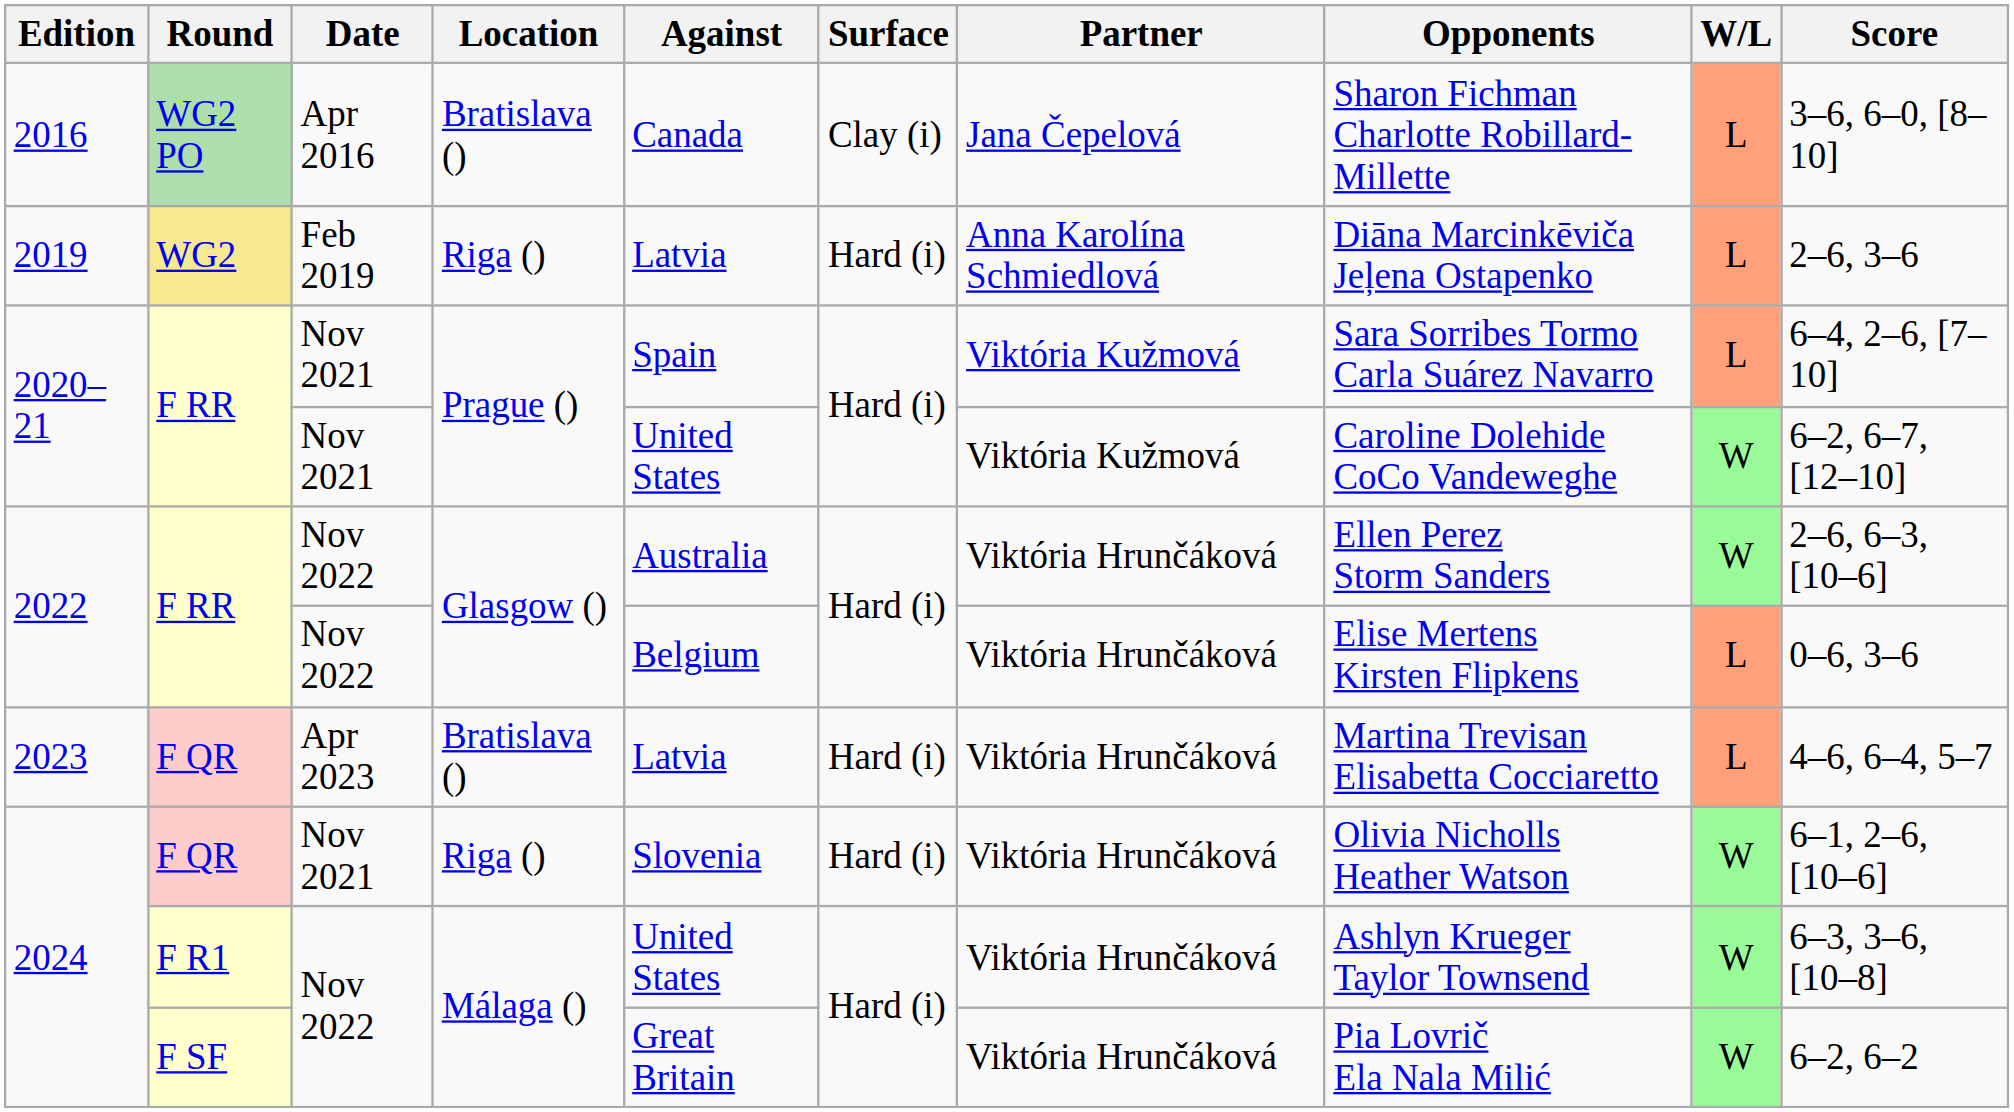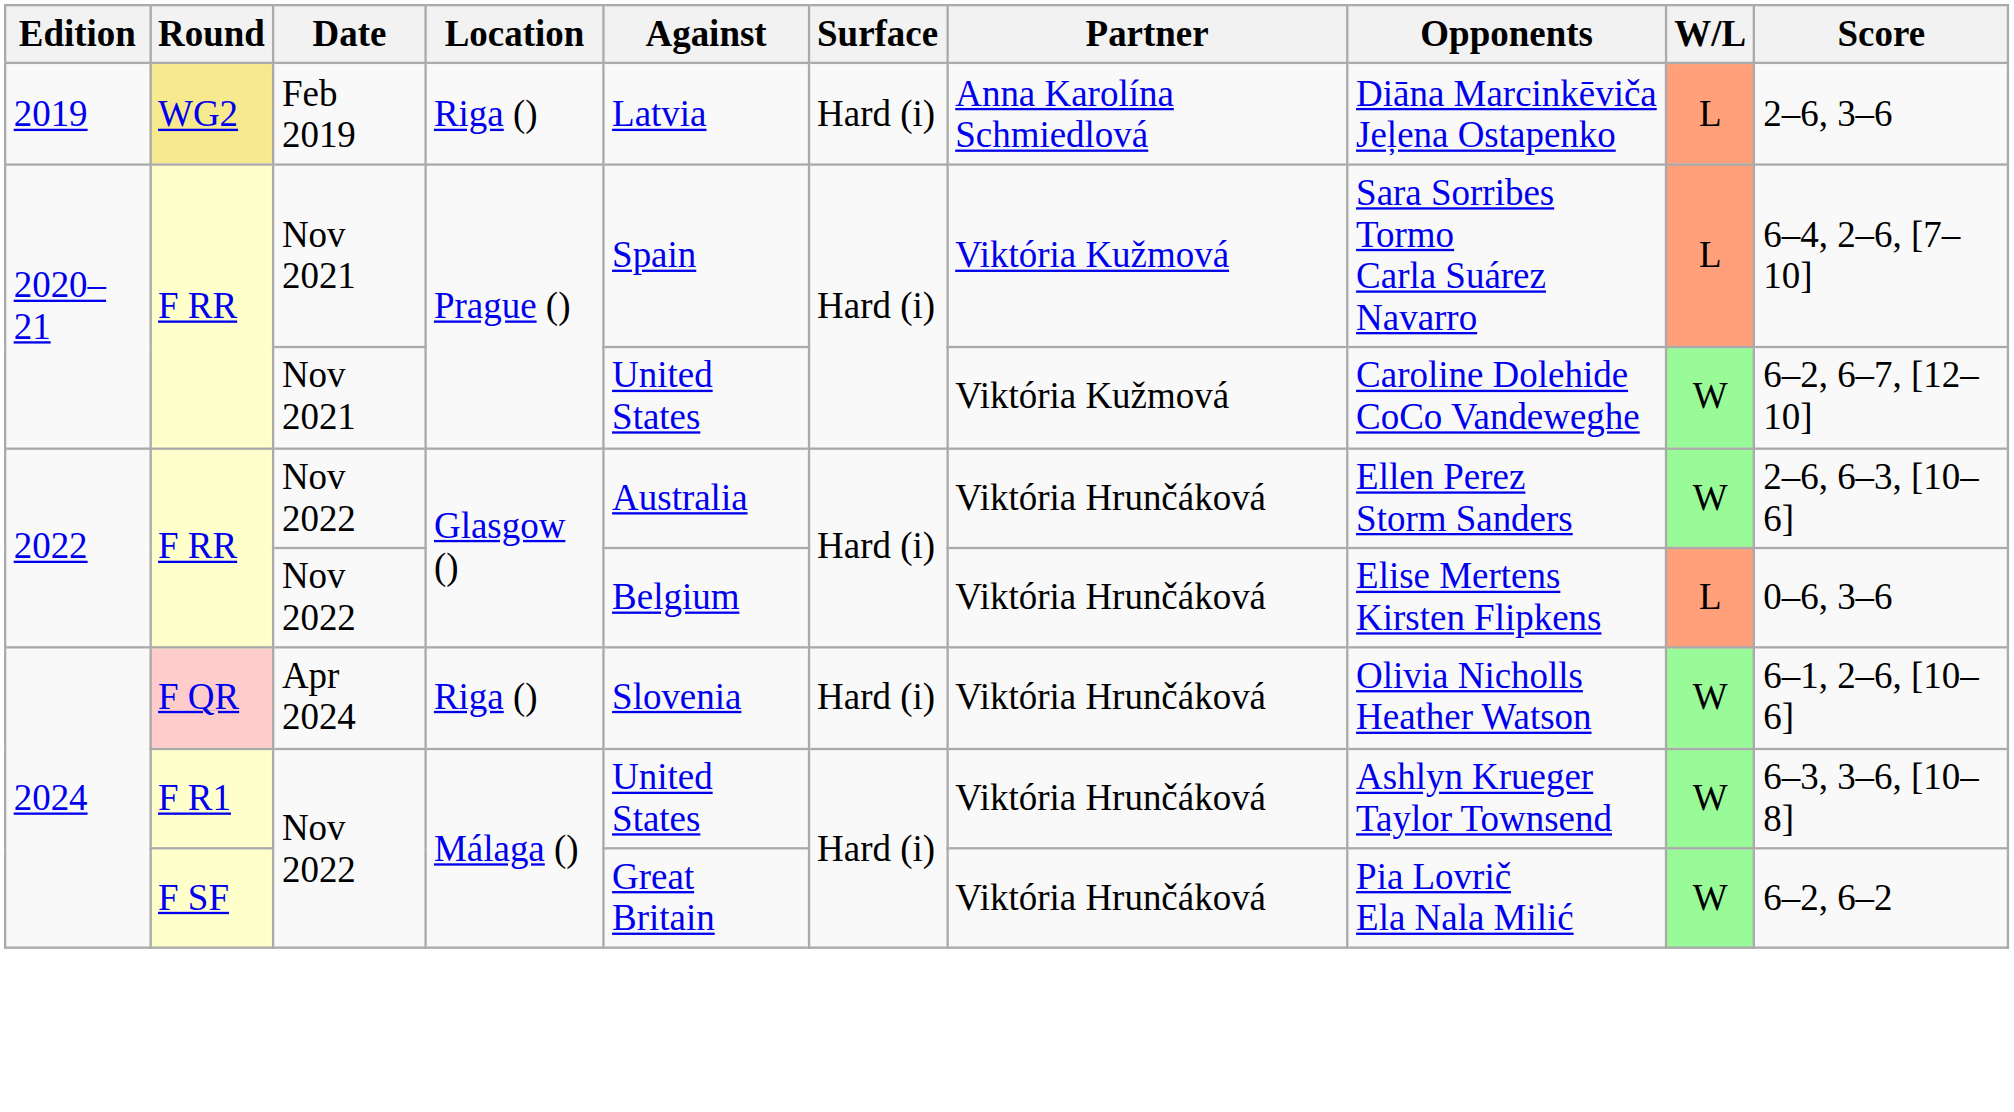- row: 2016 | WG2 PO | Apr 2016 | Bratislava () | Canada | Clay (i) | Jana Čepelová | Sharon Fichman Charlotte Robillard-Millette | L | 3–6, 6–0, [8–10]
- row: 2023 | F QR | Apr 2023 | Bratislava () | Latvia | Hard (i) | Viktória Hrunčáková | Martina Trevisan Elisabetta Cocciaretto | L | 4–6, 6–4, 5–7
2024 / F QR | Date: Nov 2021 -> Apr 2024
